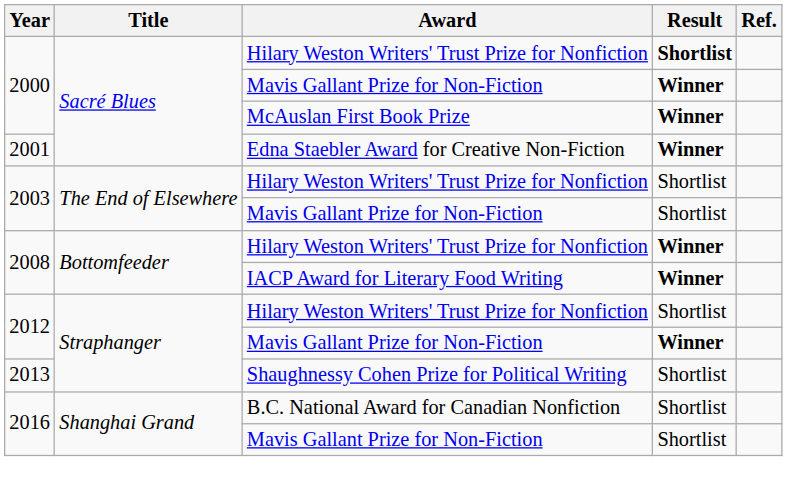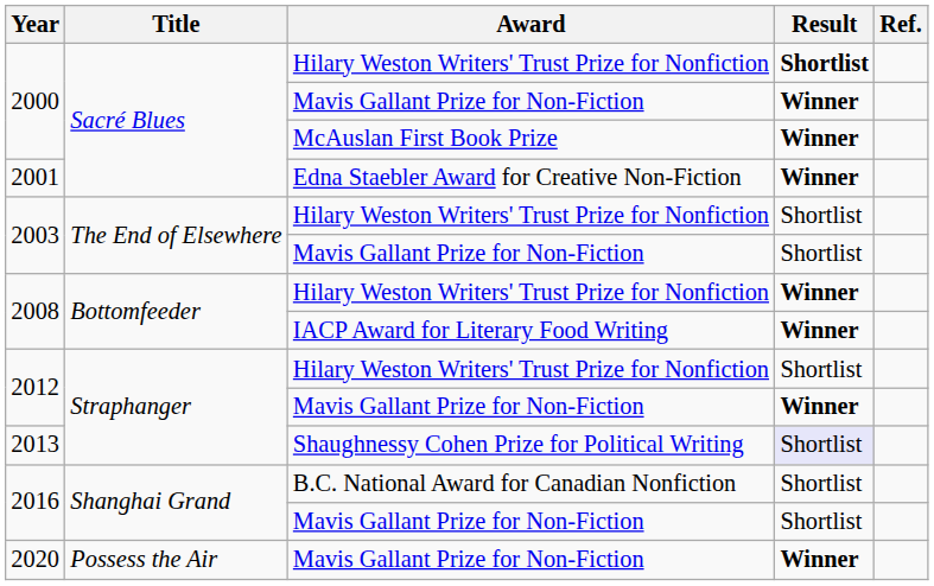2013 | Result: no background -> lavender background
+ row: 2020 | Possess the Air | Mavis Gallant Prize for Non-Fiction | Winner
